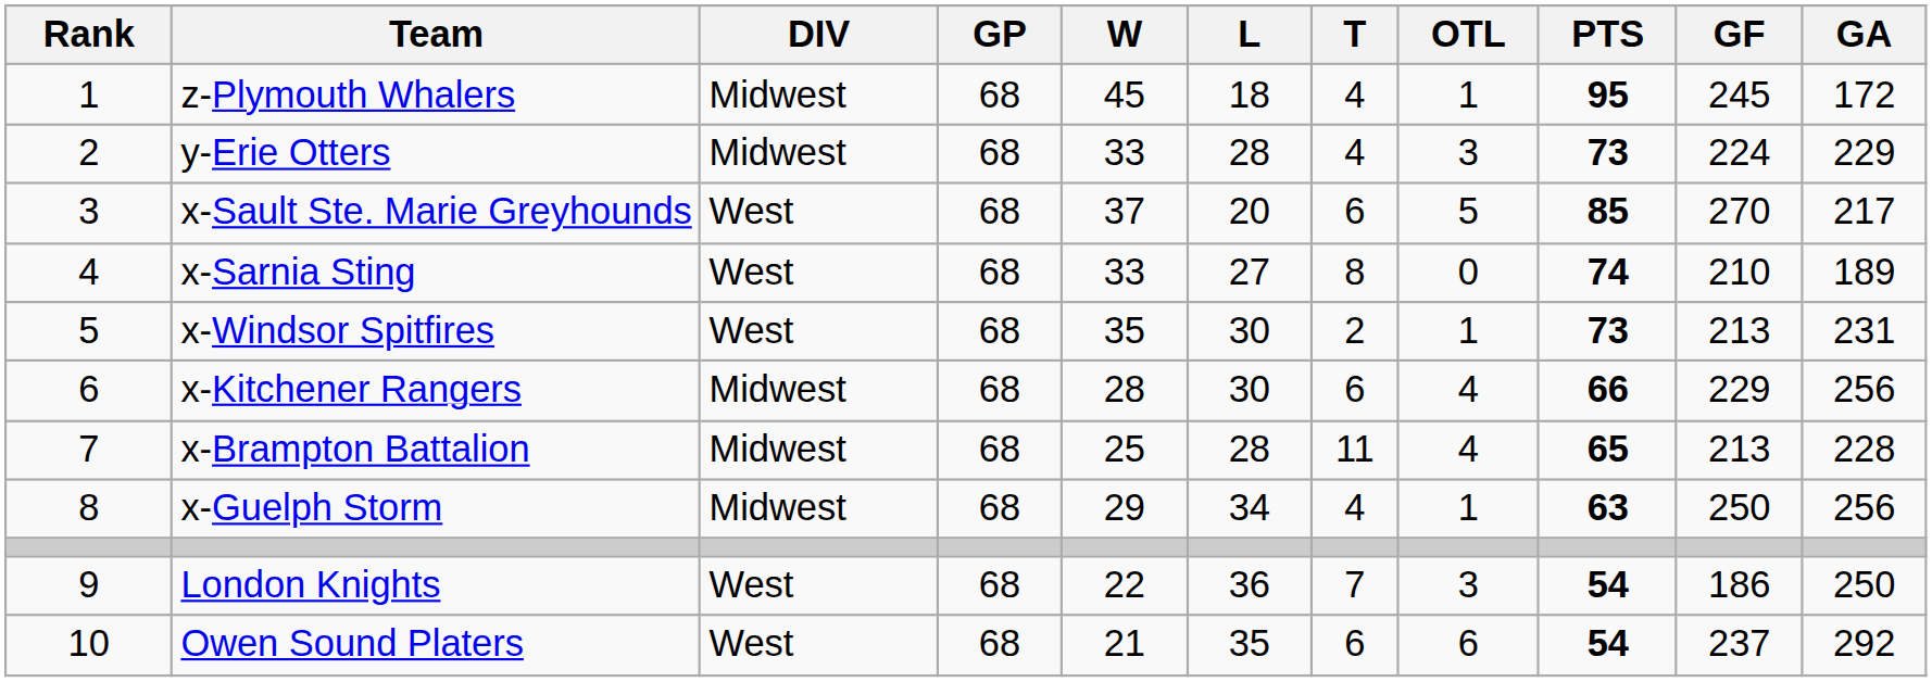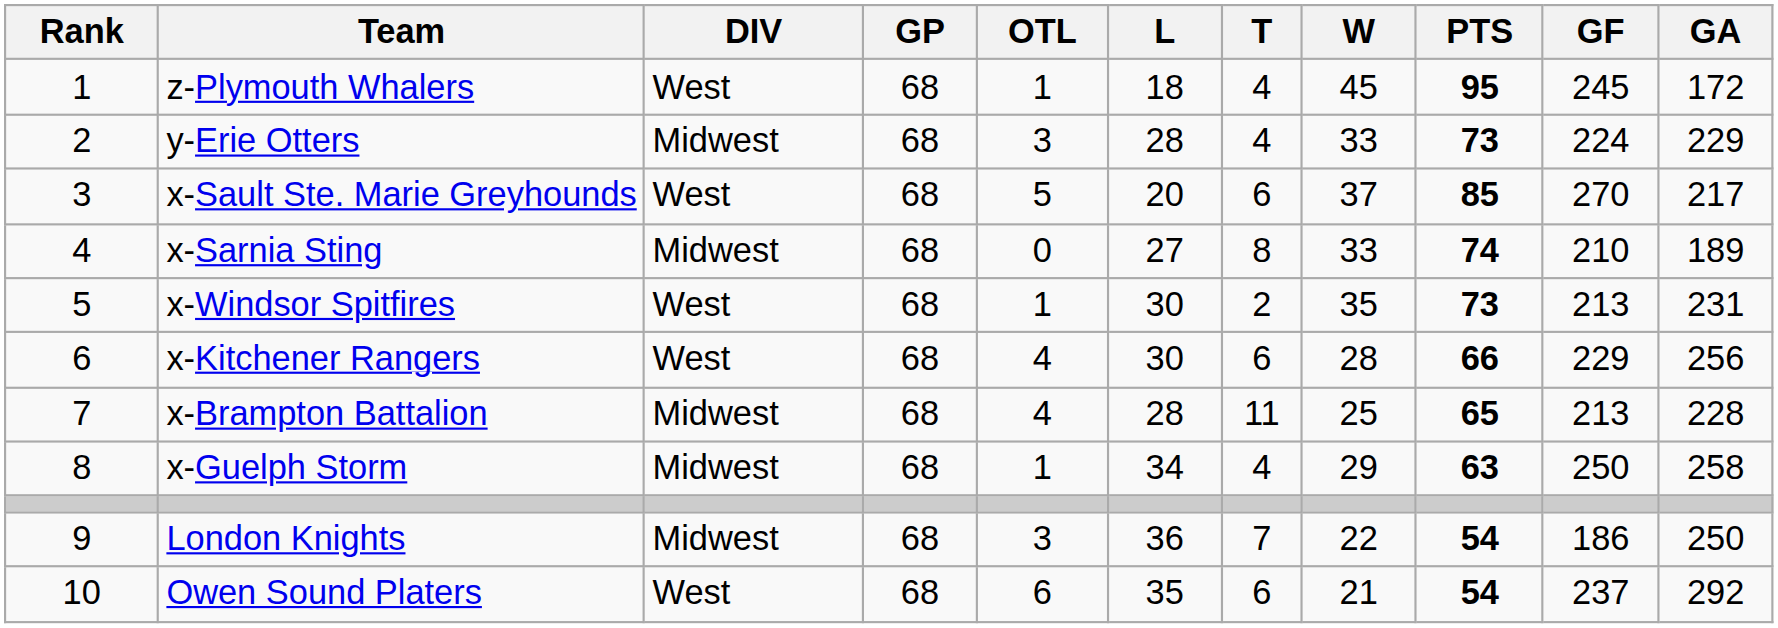columns swapped: W <-> OTL
z-Plymouth Whalers | DIV: Midwest -> West
x-Sarnia Sting | DIV: West -> Midwest
x-Kitchener Rangers | DIV: Midwest -> West
x-Guelph Storm | GA: 256 -> 258
London Knights | DIV: West -> Midwest
